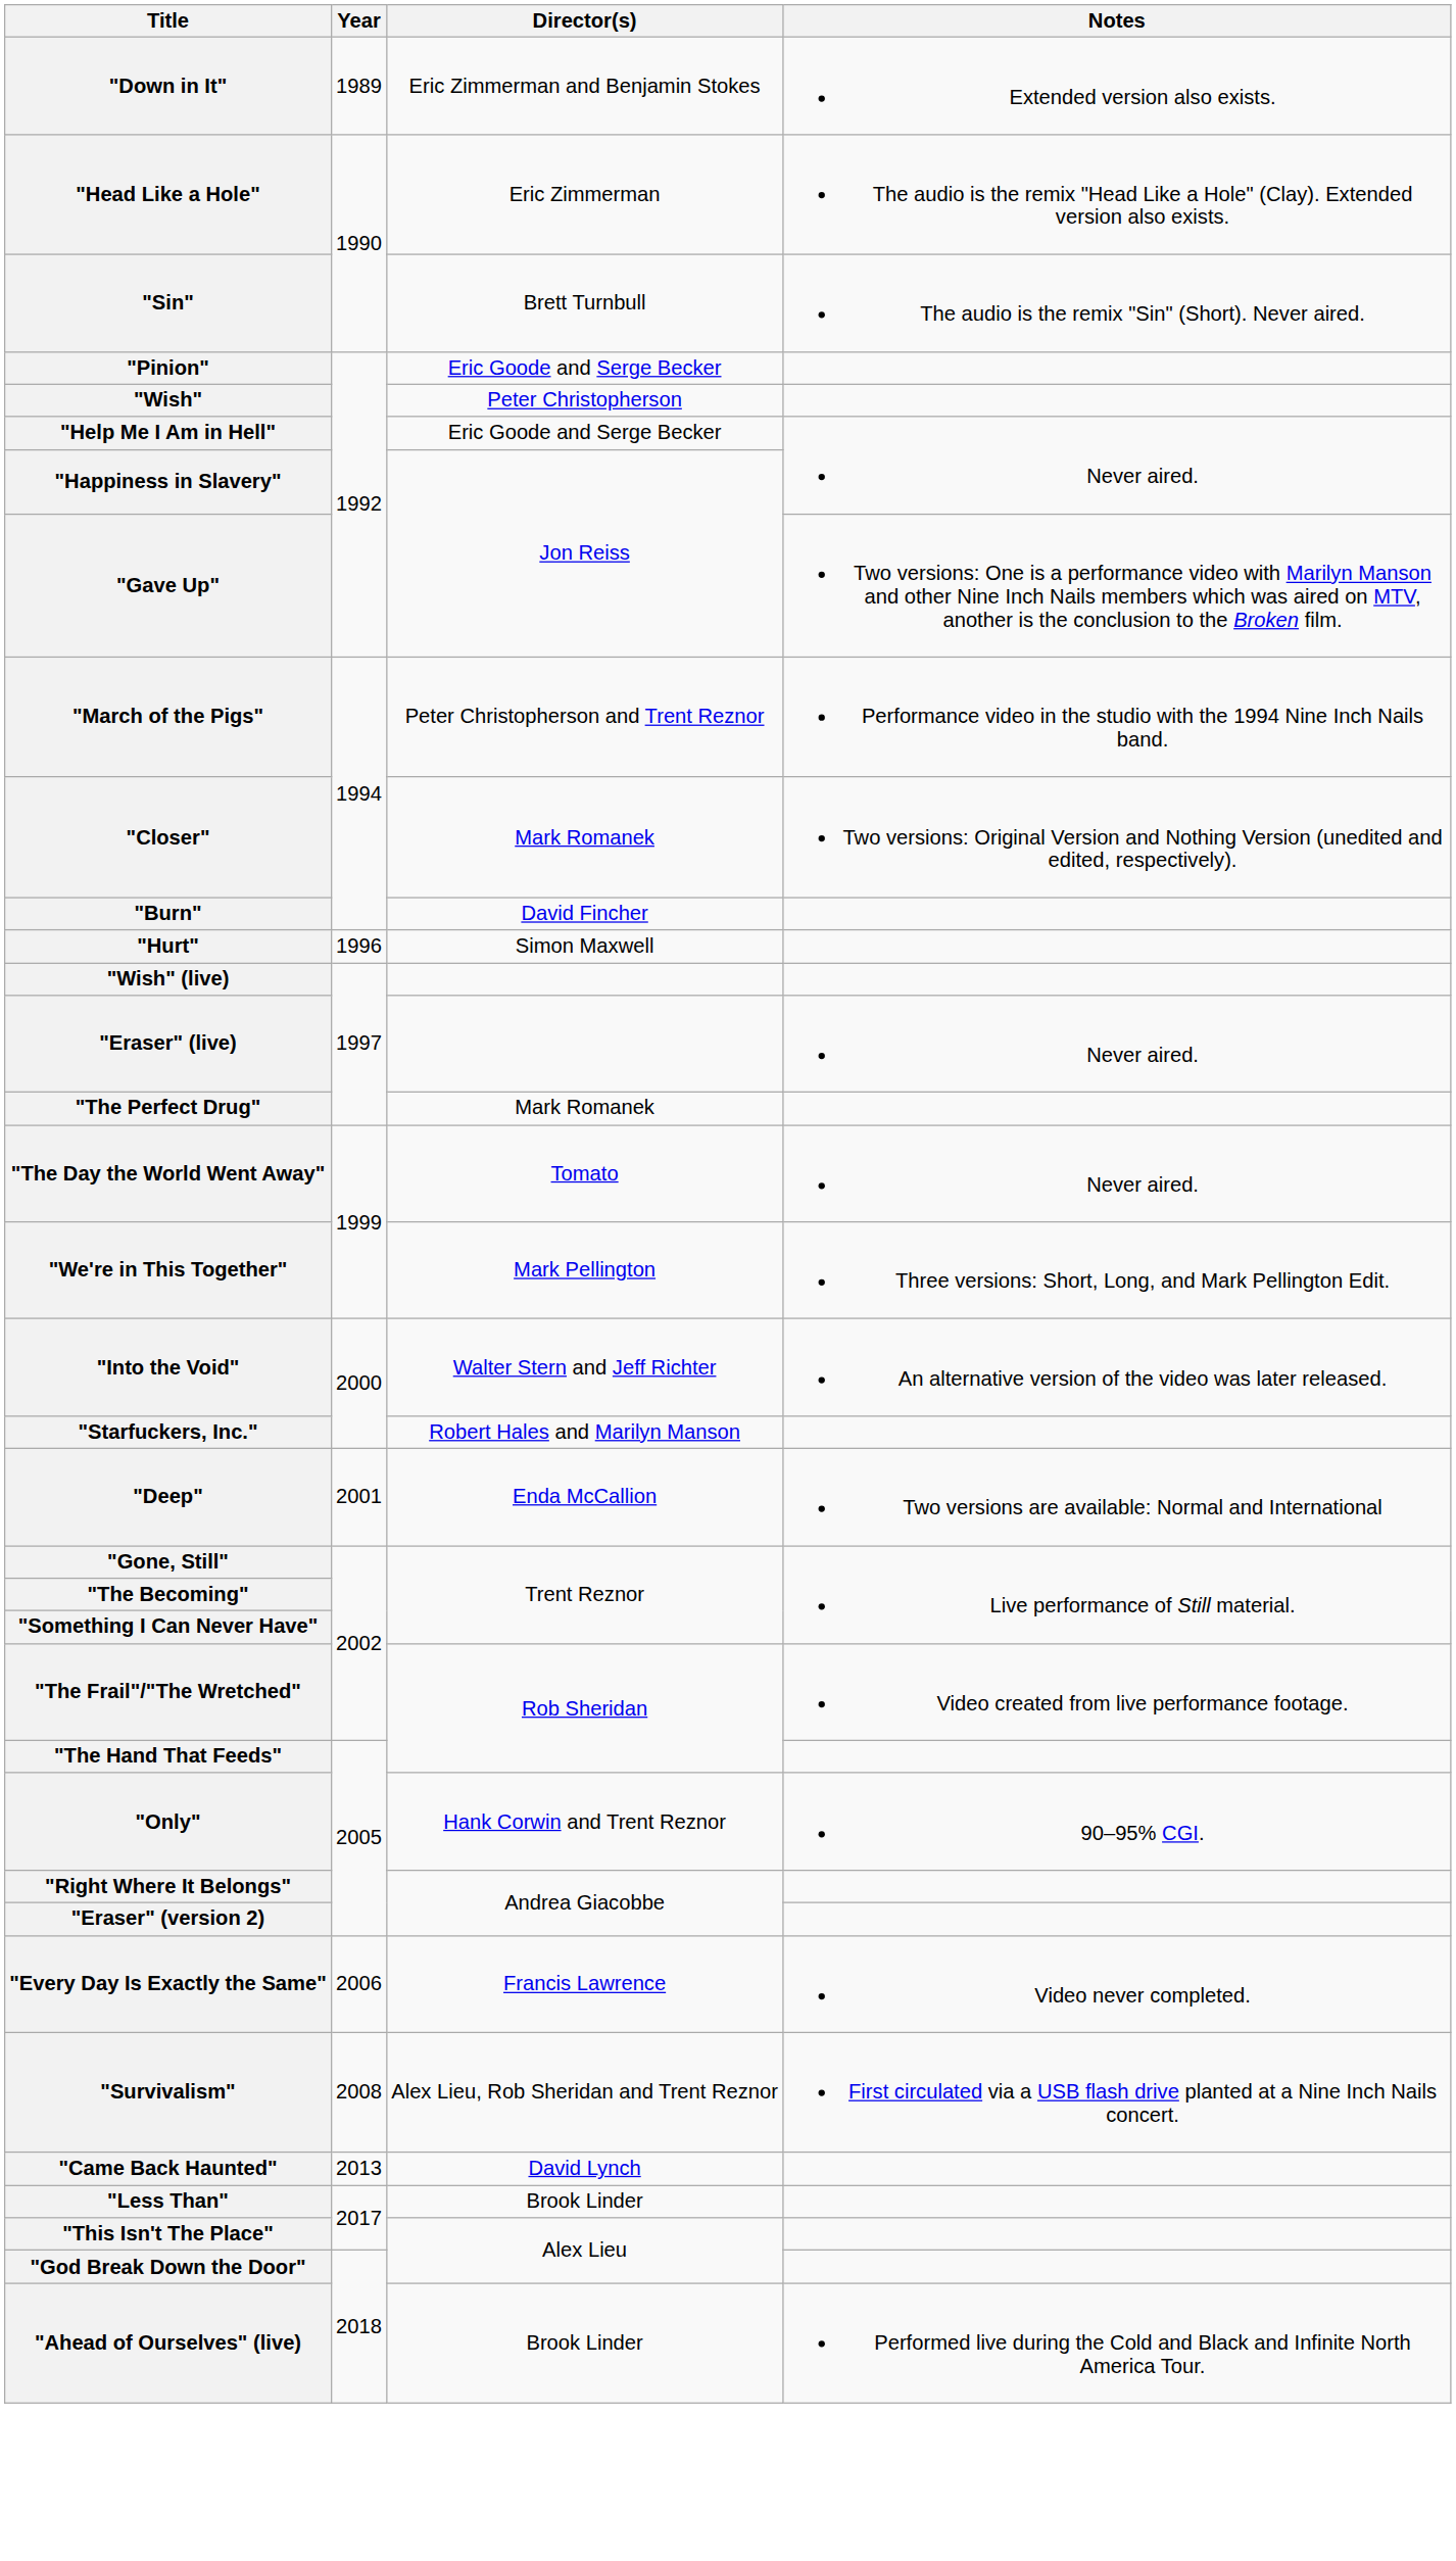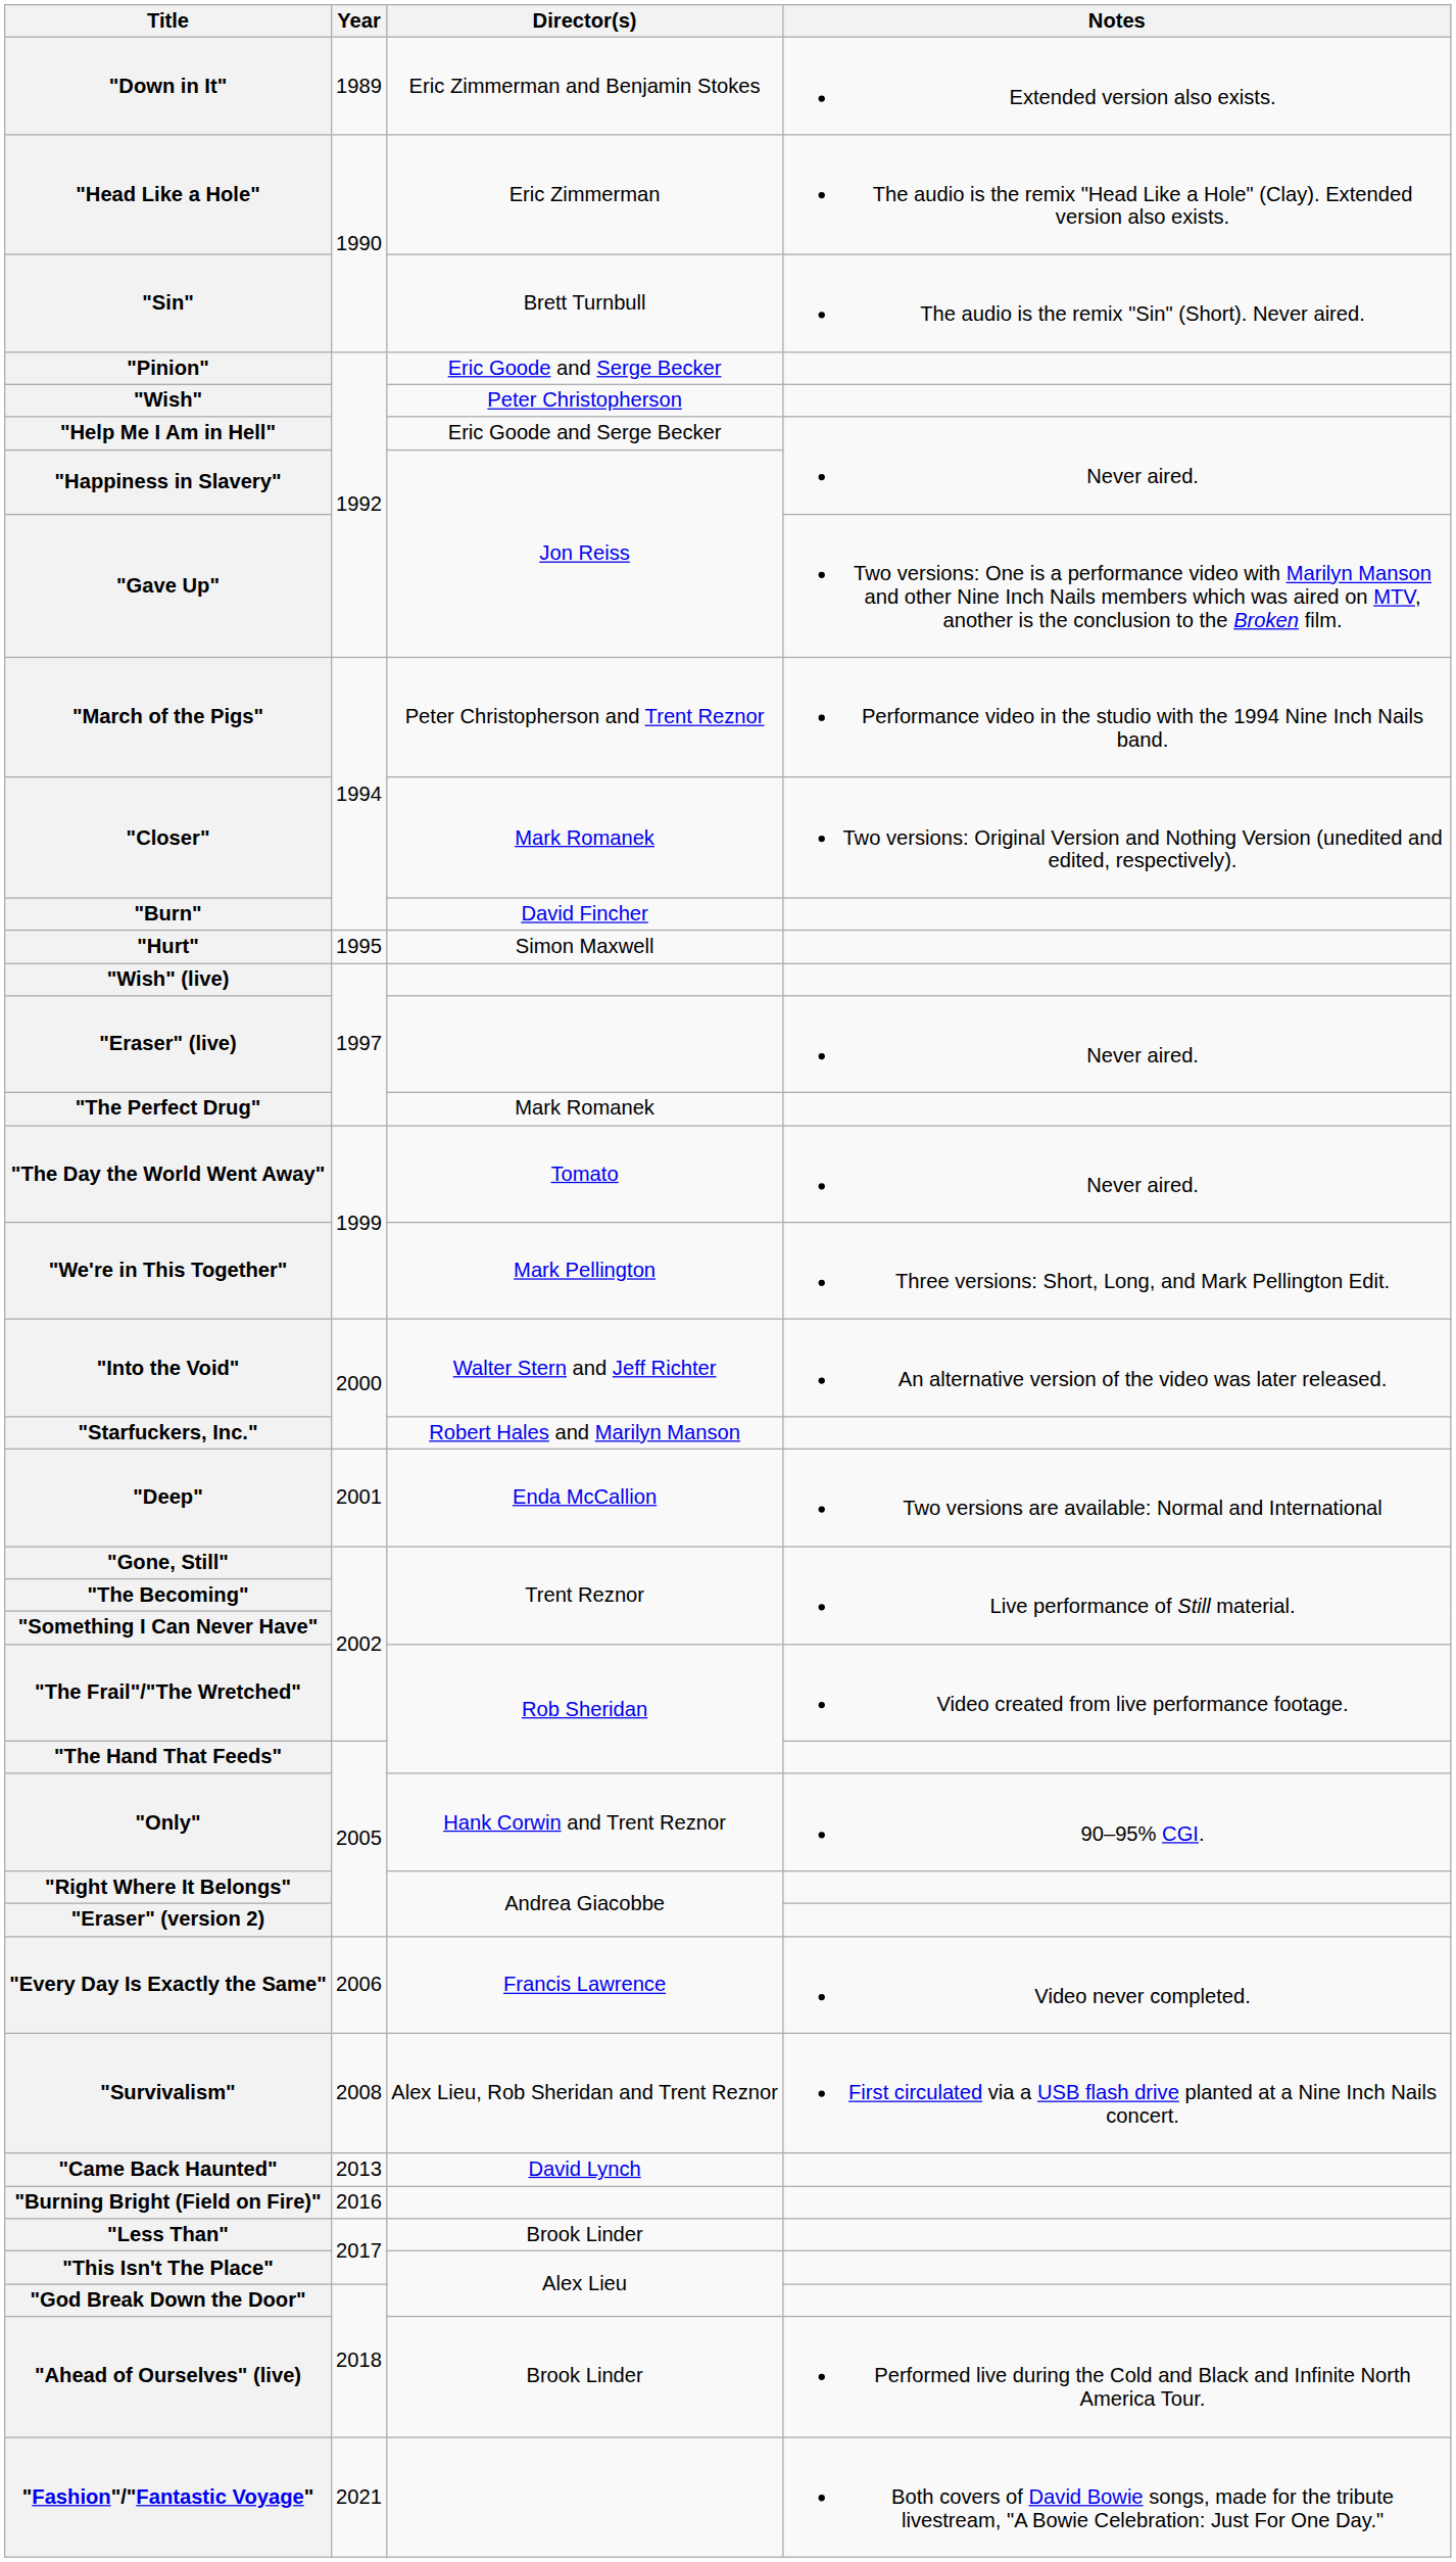"Hurt" | Year: 1996 -> 1995
+ row: "Burning Bright (Field on Fire)" | 2016
+ row: "Fashion"/"Fantastic Voyage" | 2021 | Both covers of David Bowie songs, made for the tribute livestream, "A Bowie Celebration: Just For One Day."
